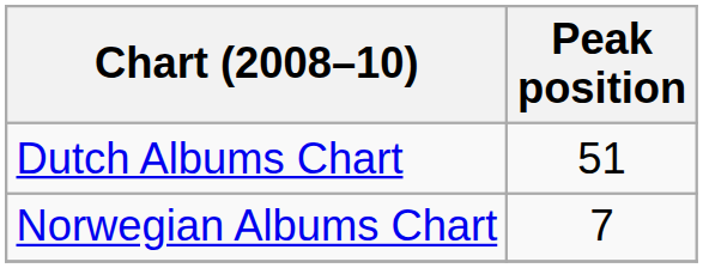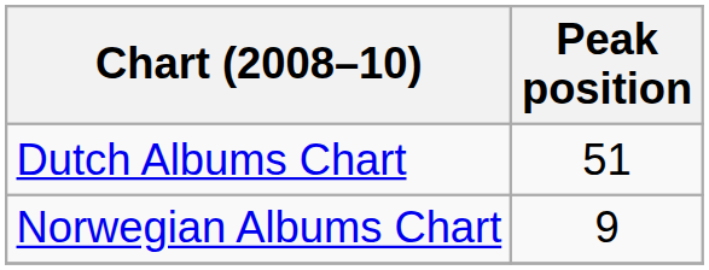Norwegian Albums Chart | Peak position: 7 -> 9
